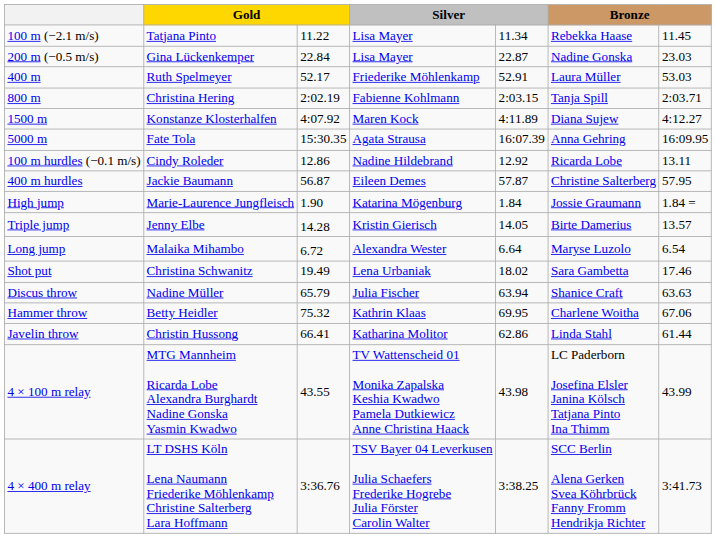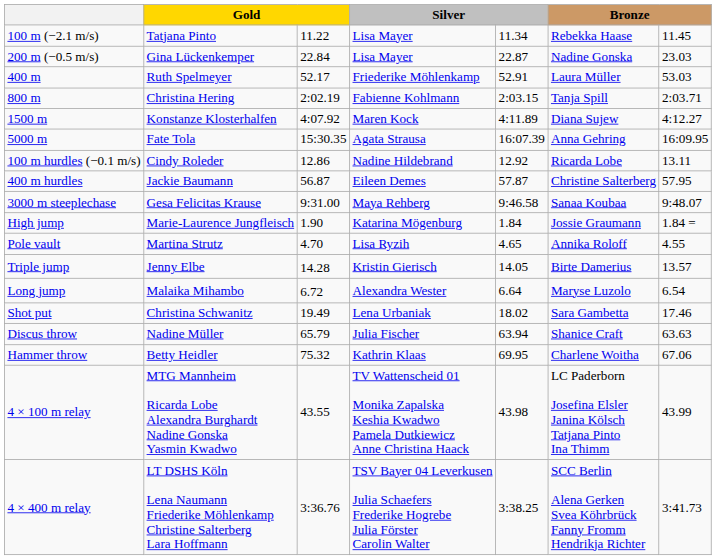+ row: 3000 m steeplechase | Gesa Felicitas Krause | 9:31.00 | Maya Rehberg | 9:46.58 | Sanaa Koubaa | 9:48.07
+ row: Pole vault | Martina Strutz | 4.70 | Lisa Ryzih | 4.65 | Annika Roloff | 4.55
- row: Javelin throw | Christin Hussong | 66.41 | Katharina Molitor | 62.86 | Linda Stahl | 61.44
